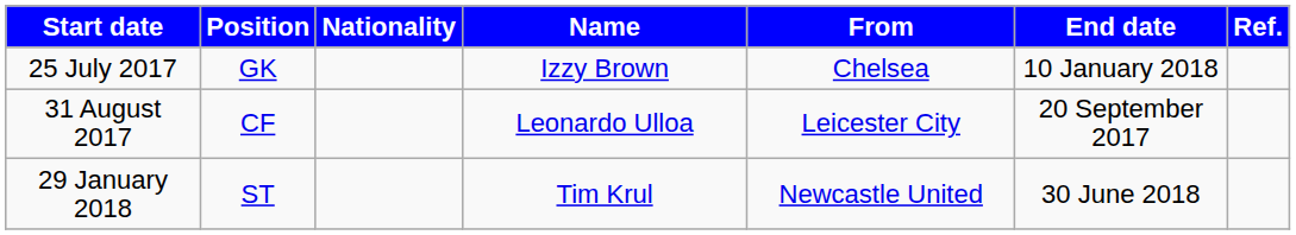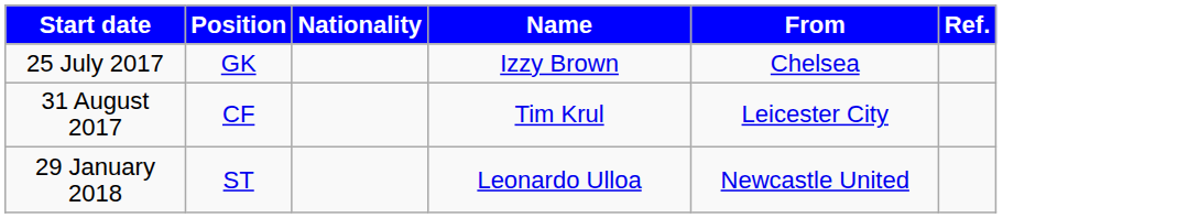- column: End date | 10 January 2018 | 20 September 2017 | 30 June 2018
31 August 2017 | Name: Leonardo Ulloa -> Tim Krul
29 January 2018 | Name: Tim Krul -> Leonardo Ulloa
